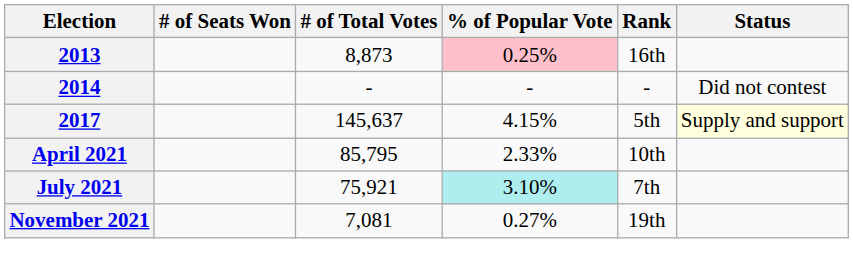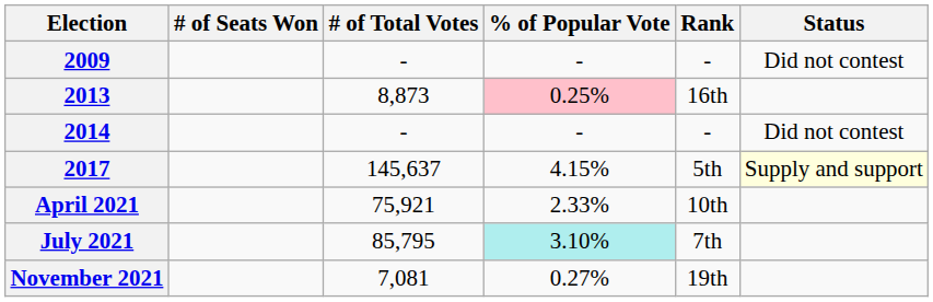+ row: 2009 | - | - | - | Did not contest
April 2021 | # of Total Votes: 85,795 -> 75,921
July 2021 | # of Total Votes: 75,921 -> 85,795
